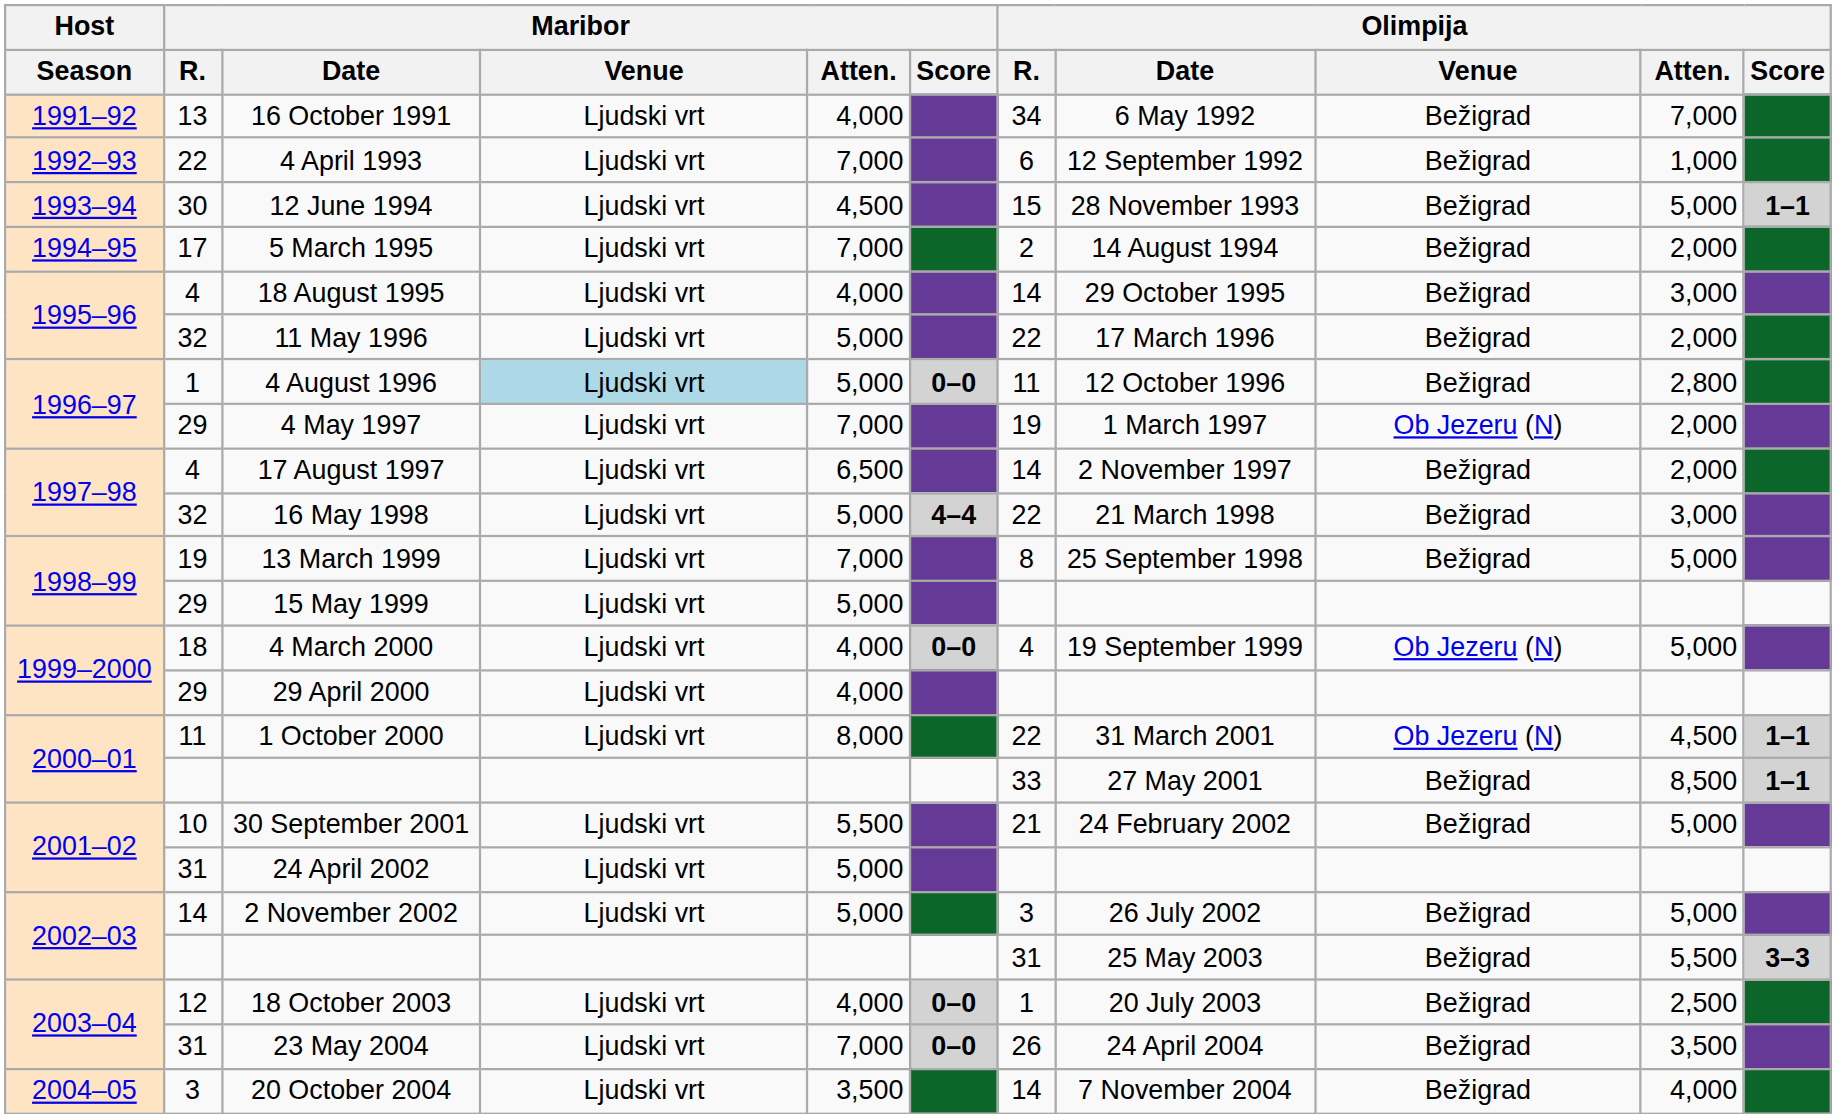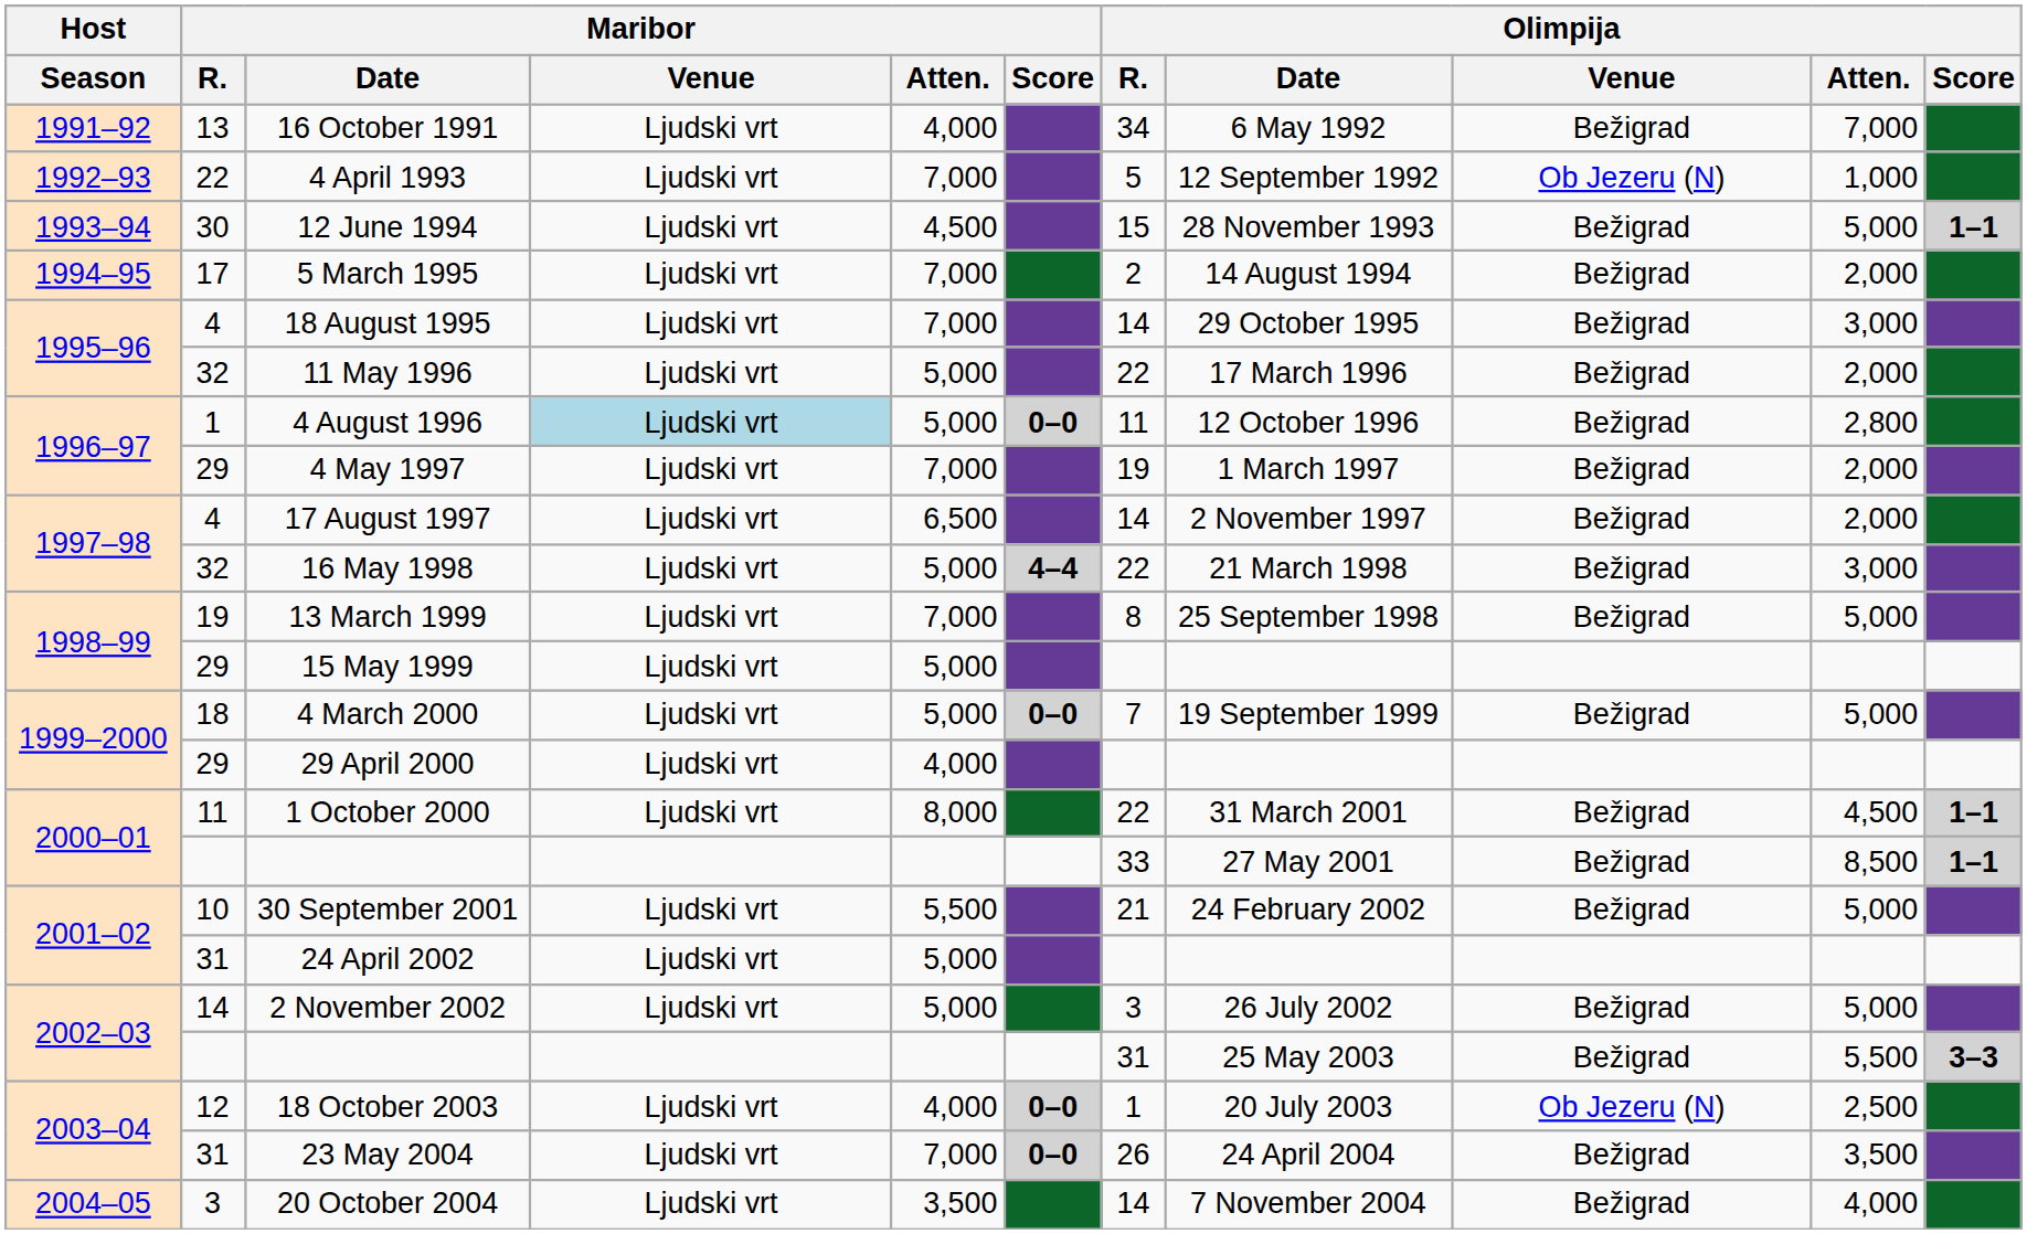4 April 1993 | Olimpija / R.: 6 -> 5
4 April 1993 | Olimpija / Venue: Bežigrad -> Ob Jezeru (N)
18 August 1995 | Maribor / Atten.: 4,000 -> 7,000
4 May 1997 | Olimpija / Venue: Ob Jezeru (N) -> Bežigrad
4 March 2000 | Maribor / Atten.: 4,000 -> 5,000
4 March 2000 | Olimpija / R.: 4 -> 7
4 March 2000 | Olimpija / Venue: Ob Jezeru (N) -> Bežigrad
1 October 2000 | Olimpija / Venue: Ob Jezeru (N) -> Bežigrad
18 October 2003 | Olimpija / Venue: Bežigrad -> Ob Jezeru (N)
